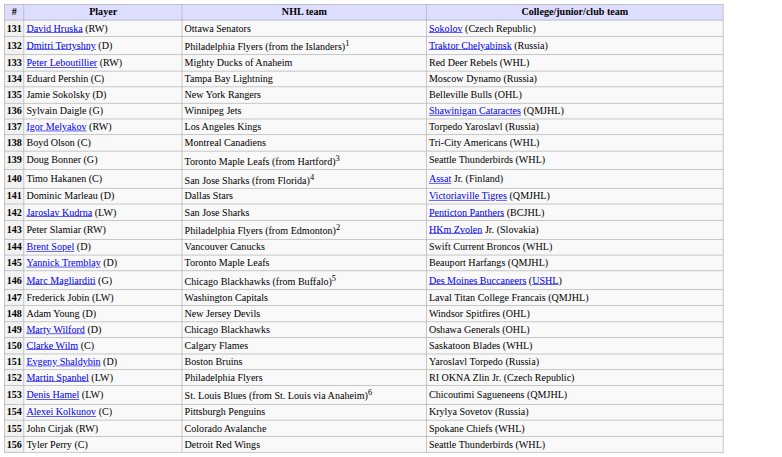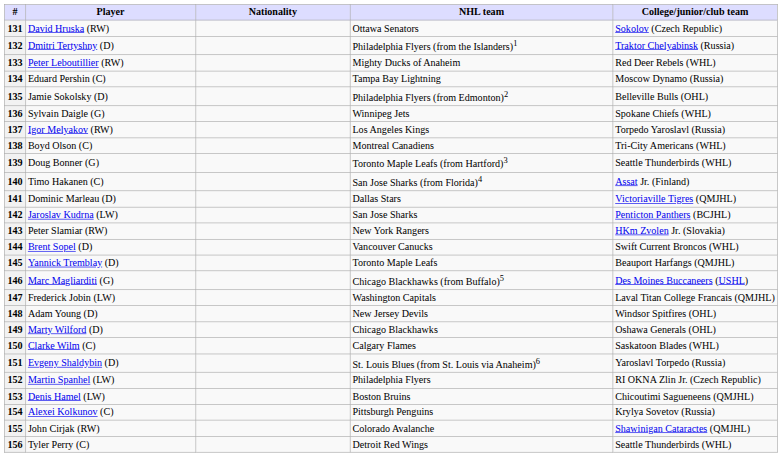+ column: Nationality
135 | NHL team: New York Rangers -> Philadelphia Flyers (from Edmonton)2
136 | College/junior/club team: Shawinigan Cataractes (QMJHL) -> Spokane Chiefs (WHL)
143 | NHL team: Philadelphia Flyers (from Edmonton)2 -> New York Rangers
151 | NHL team: Boston Bruins -> St. Louis Blues (from St. Louis via Anaheim)6
153 | NHL team: St. Louis Blues (from St. Louis via Anaheim)6 -> Boston Bruins
155 | College/junior/club team: Spokane Chiefs (WHL) -> Shawinigan Cataractes (QMJHL)
